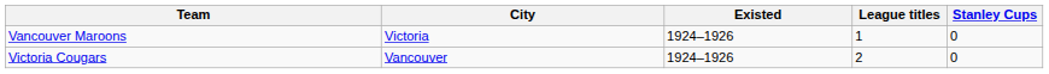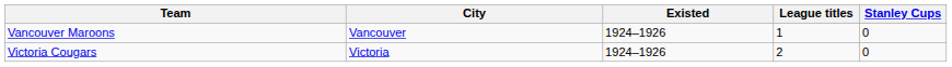Vancouver Maroons | City: Victoria -> Vancouver
Victoria Cougars | City: Vancouver -> Victoria
